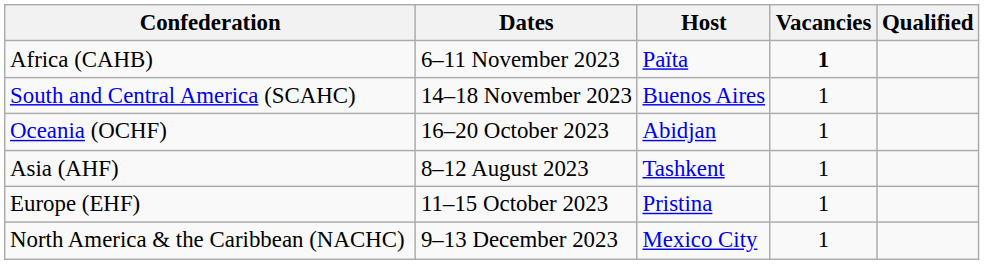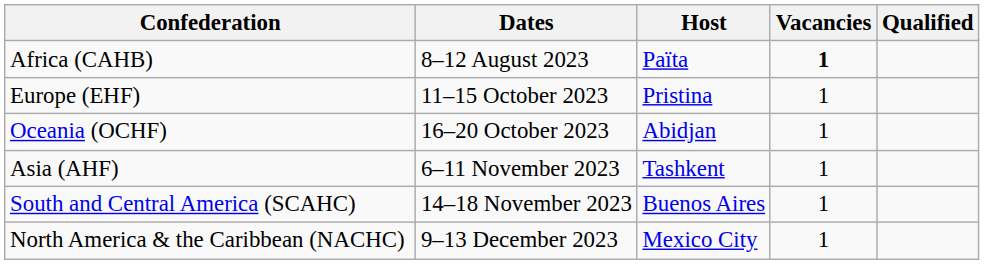Africa (CAHB) | Dates: 6–11 November 2023 -> 8–12 August 2023
rows swapped: Europe (EHF) <-> South and Central America (SCAHC)
Asia (AHF) | Dates: 8–12 August 2023 -> 6–11 November 2023
